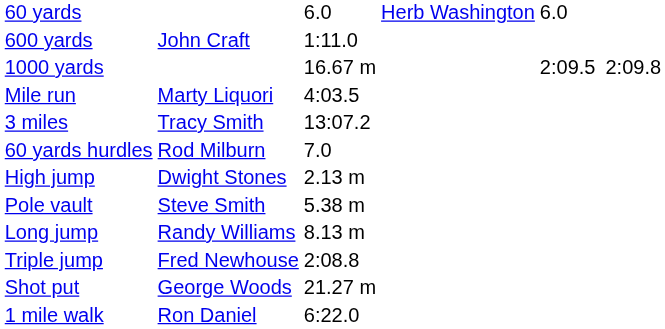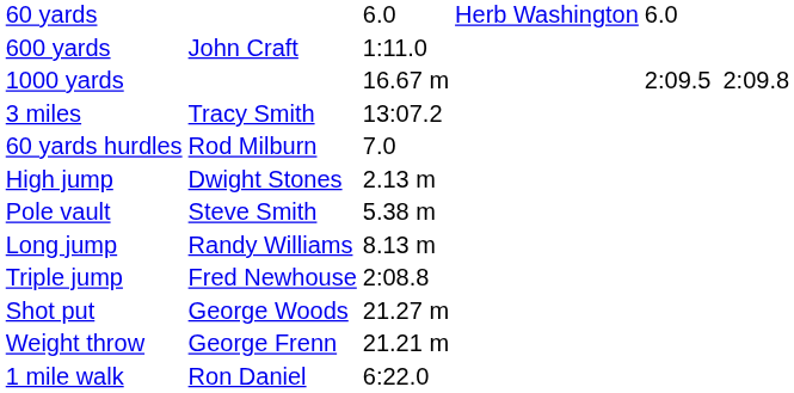- row: Mile run | Marty Liquori | 4:03.5
+ row: Weight throw | George Frenn | 21.21 m
